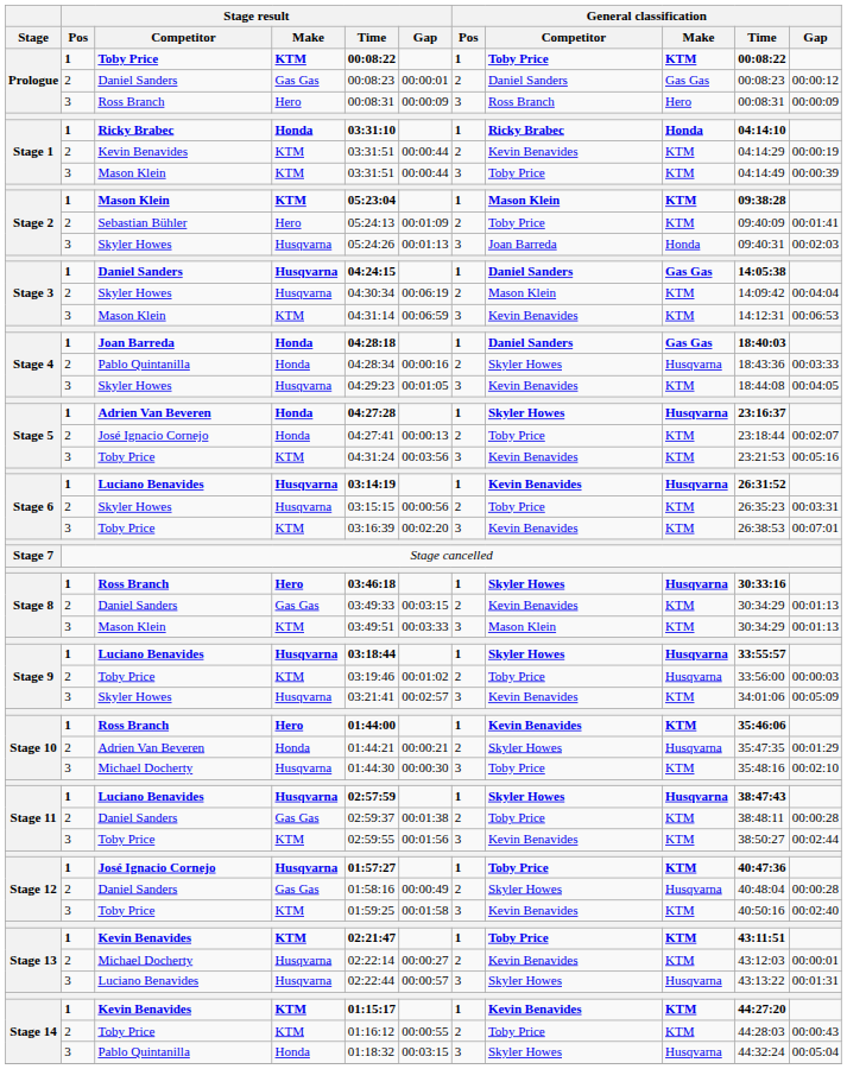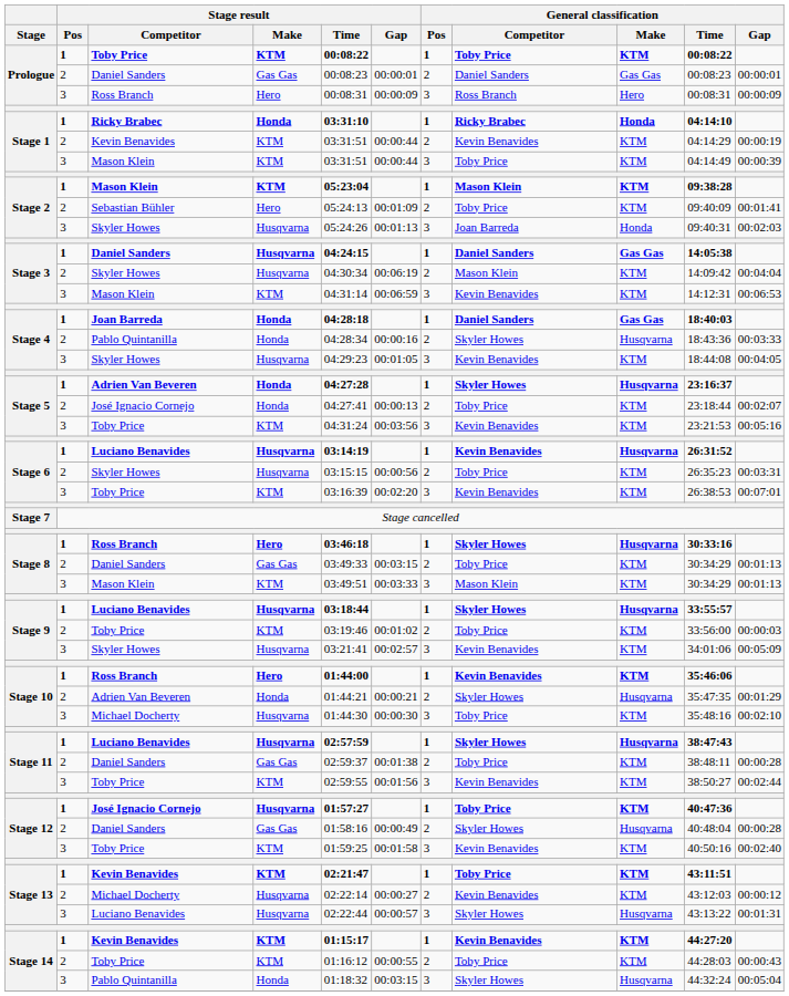Prologue / Daniel Sanders | General classification / Gap: 00:00:12 -> 00:00:01
Stage 8 / Daniel Sanders | General classification / Competitor: Kevin Benavides -> Toby Price
Stage 9 / Toby Price | General classification / Make: Husqvarna -> KTM
Stage 13 / Michael Docherty | General classification / Gap: 00:00:01 -> 00:00:12
